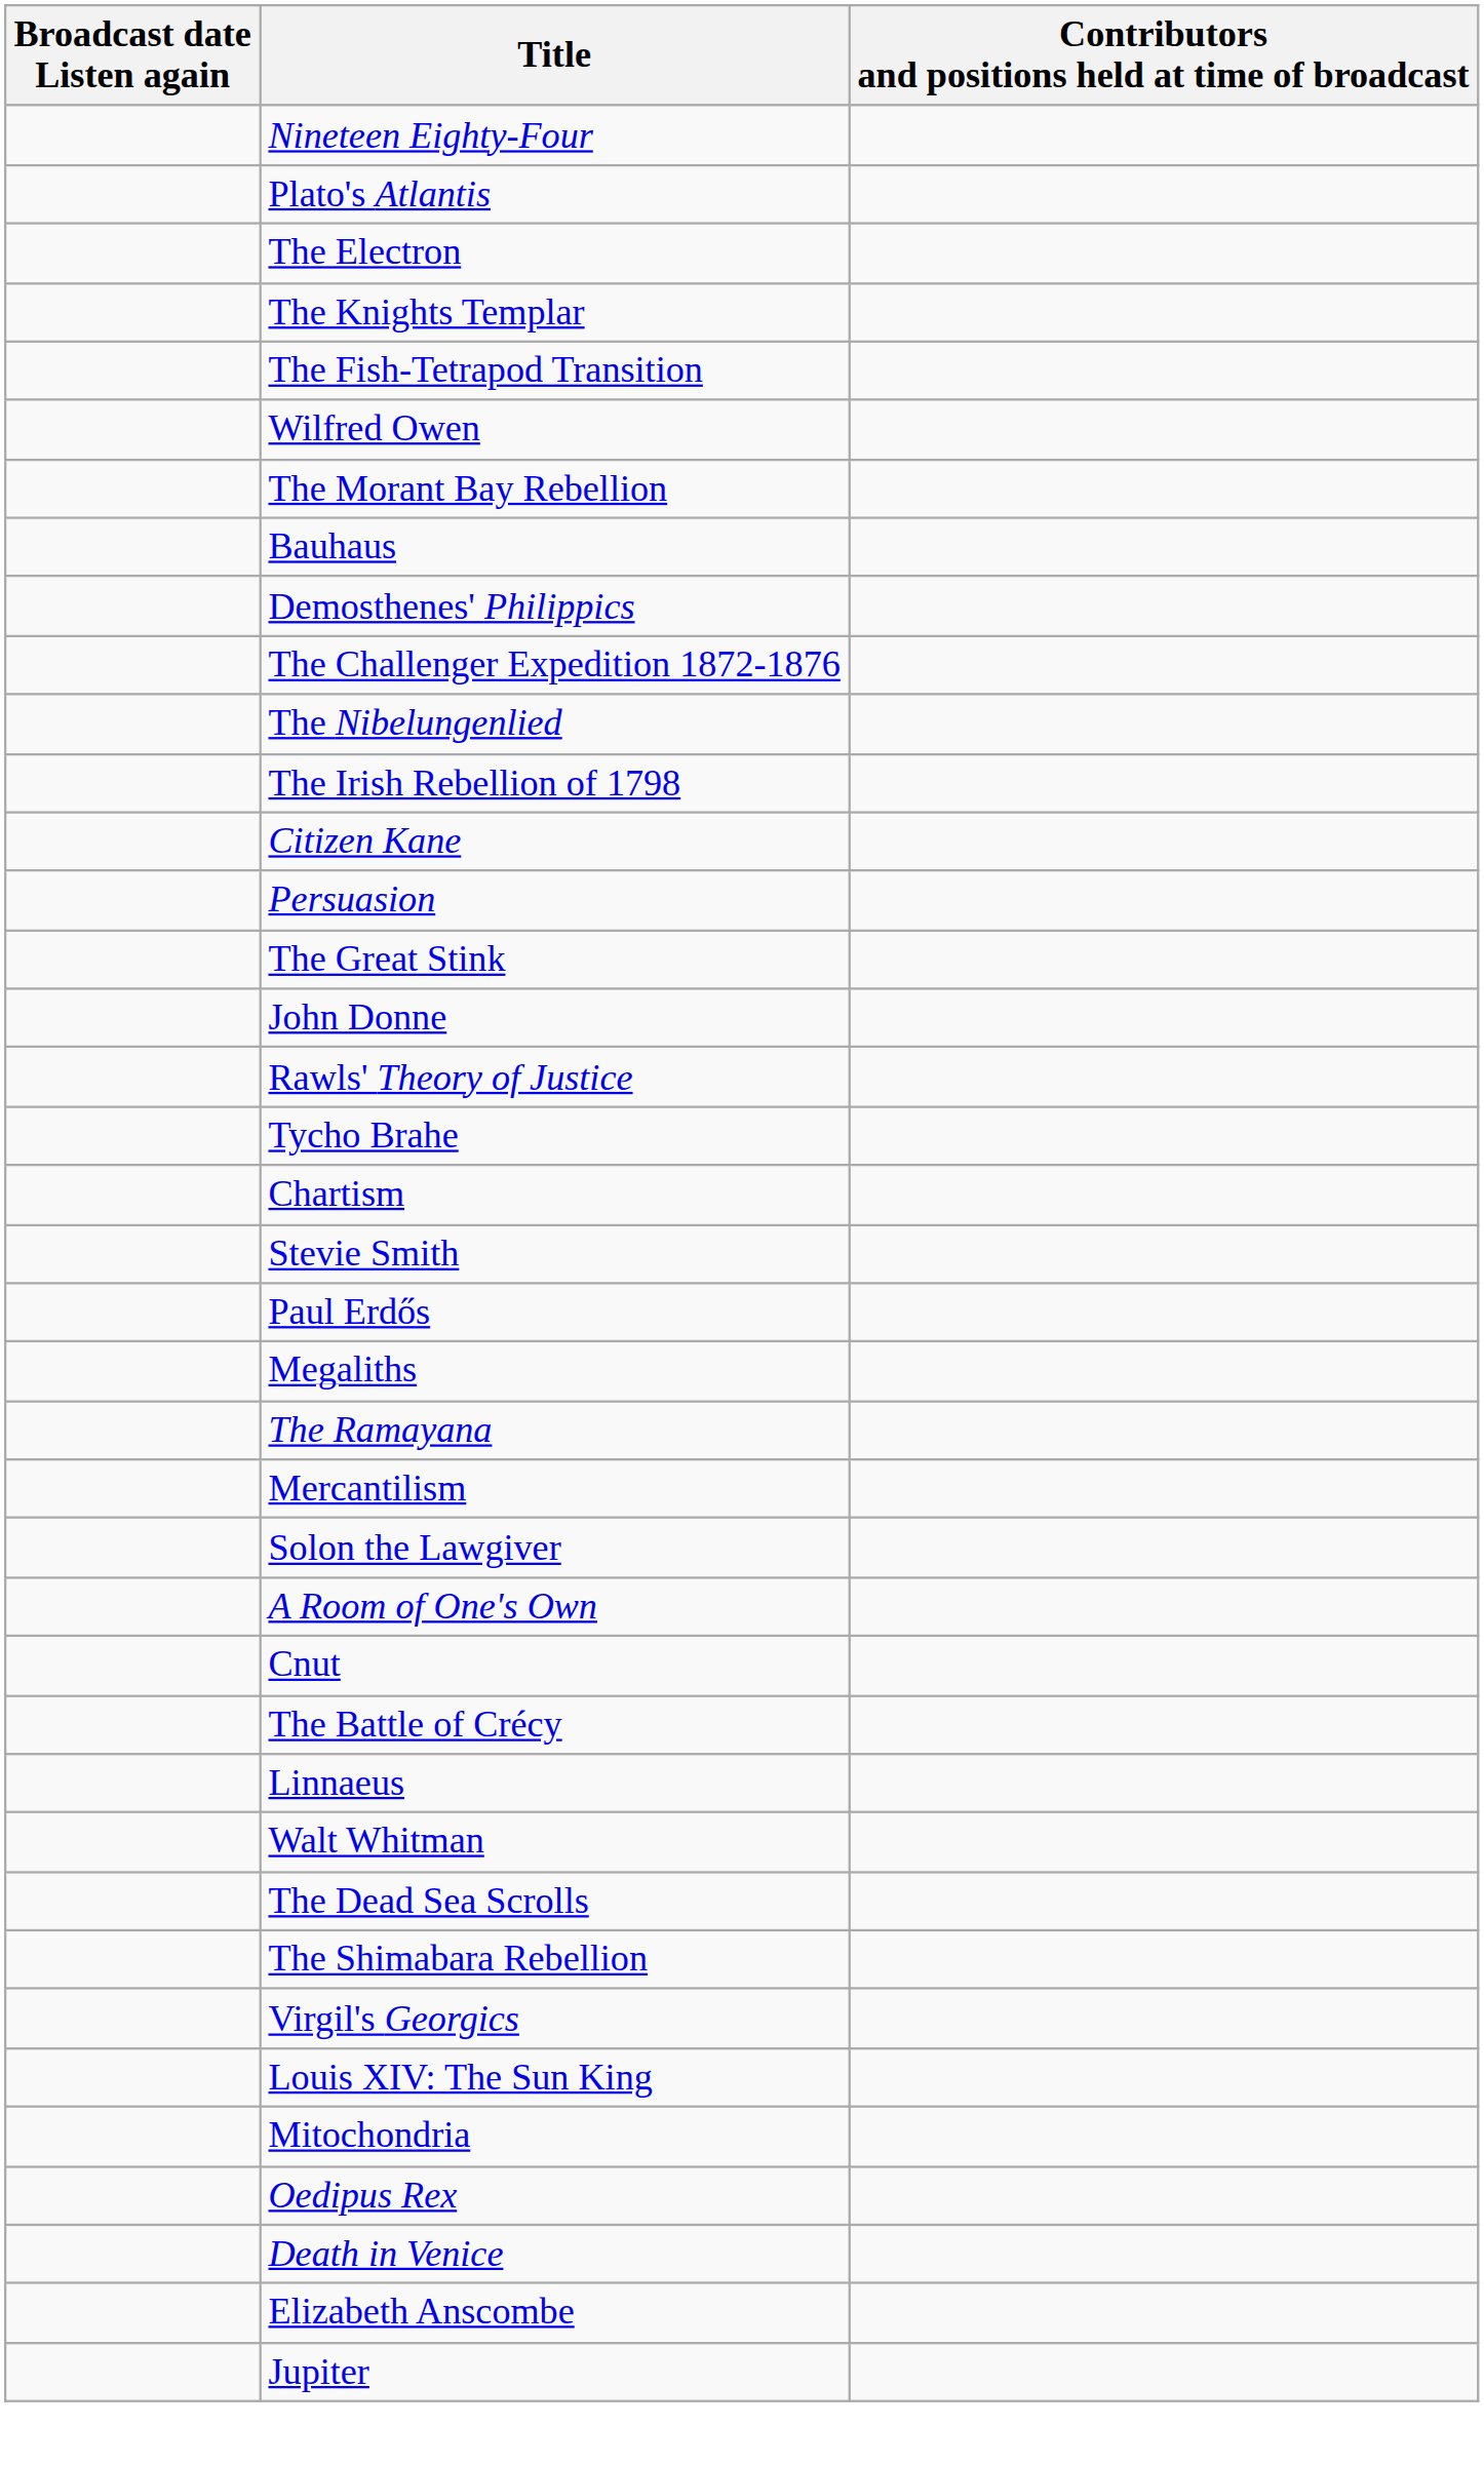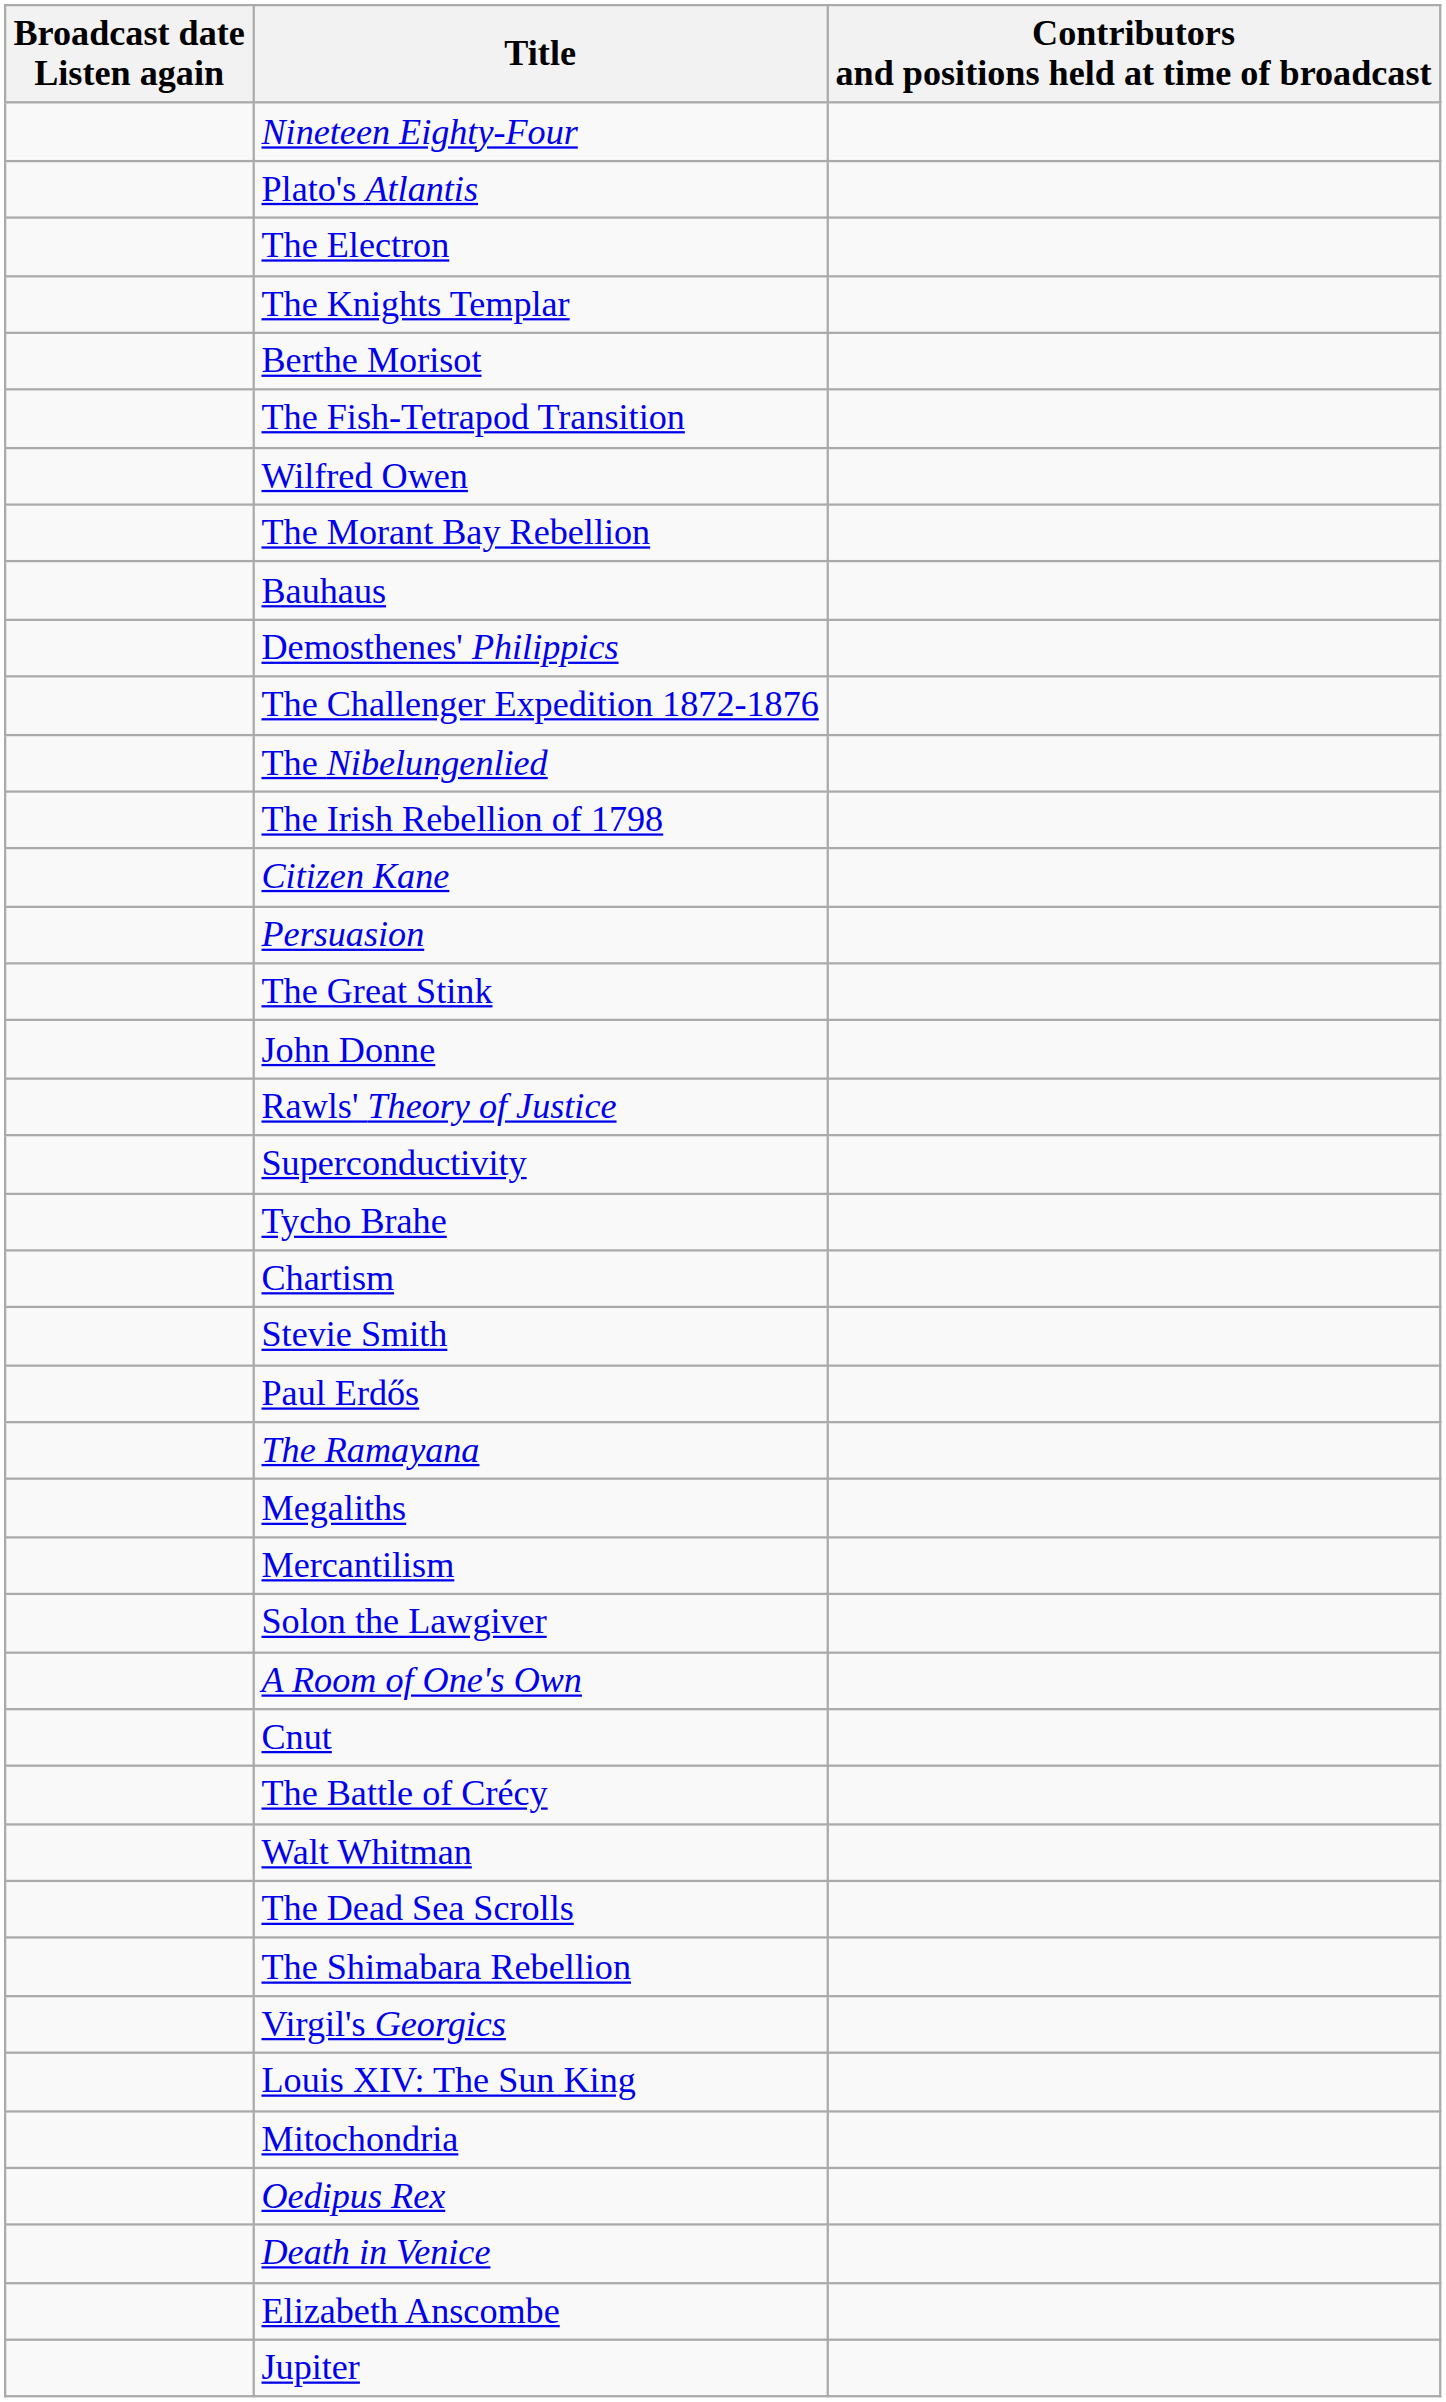+ row: Berthe Morisot
+ row: Superconductivity
rows swapped: Megaliths <-> The Ramayana
- row: Linnaeus
